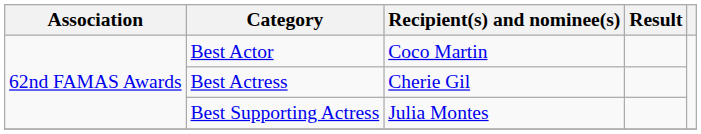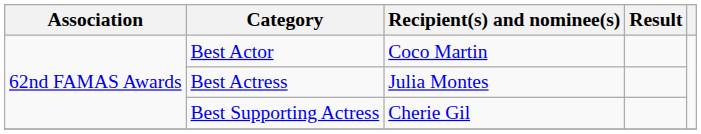Best Actress | Recipient(s) and nominee(s): Cherie Gil -> Julia Montes
Best Supporting Actress | Recipient(s) and nominee(s): Julia Montes -> Cherie Gil
